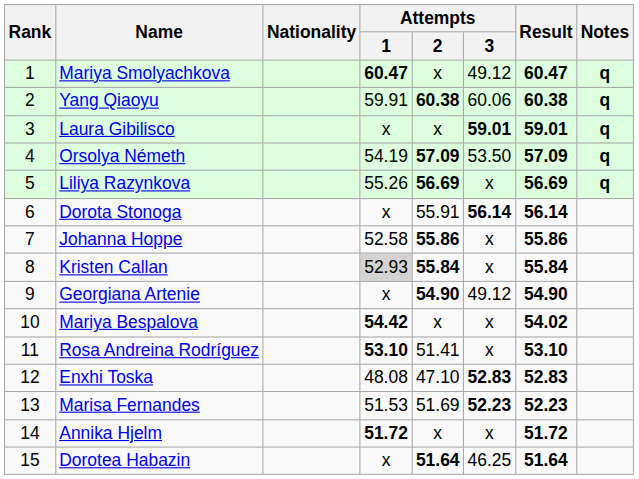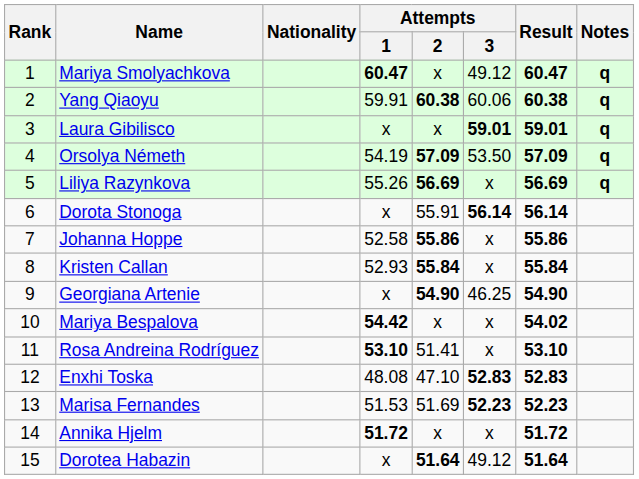Kristen Callan | Attempts / 1: lightgrey background -> no background
Georgiana Artenie | Attempts / 3: 49.12 -> 46.25
Dorotea Habazin | Attempts / 3: 46.25 -> 49.12
